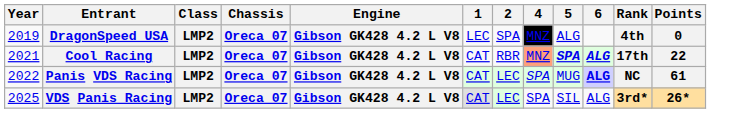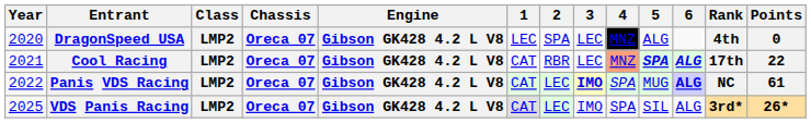+ column: 3 | LEC | LEC | IMO | IMO
DragonSpeed USA | Year: 2019 -> 2020
